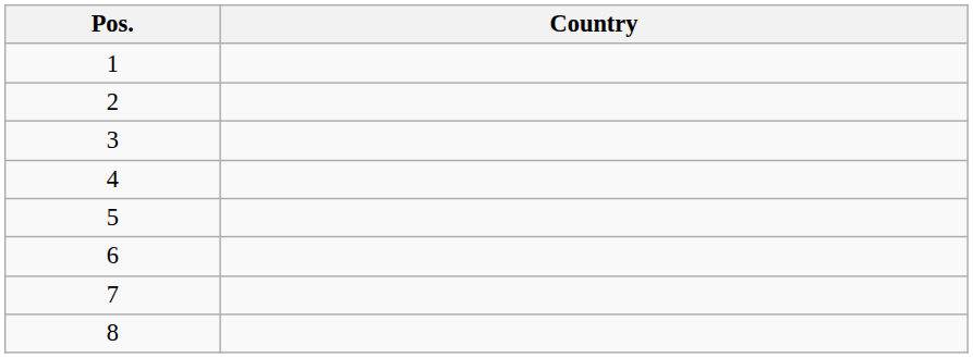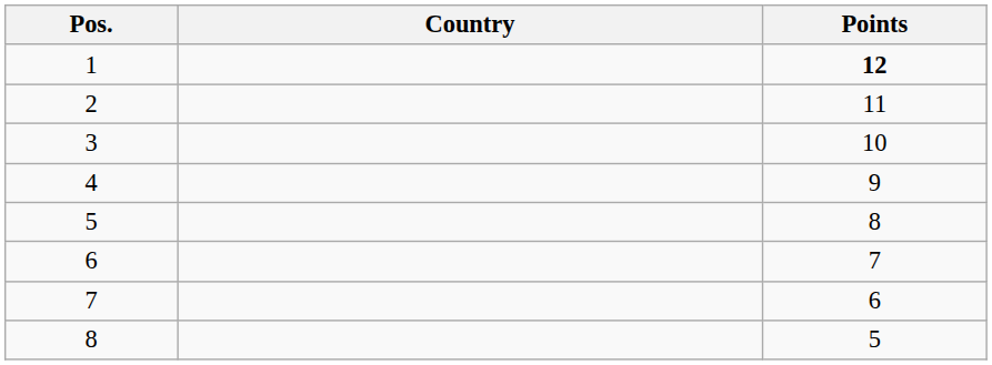+ column: Points | 12 | 11 | 10 | 9 | 8 | 7 | 6 | 5
